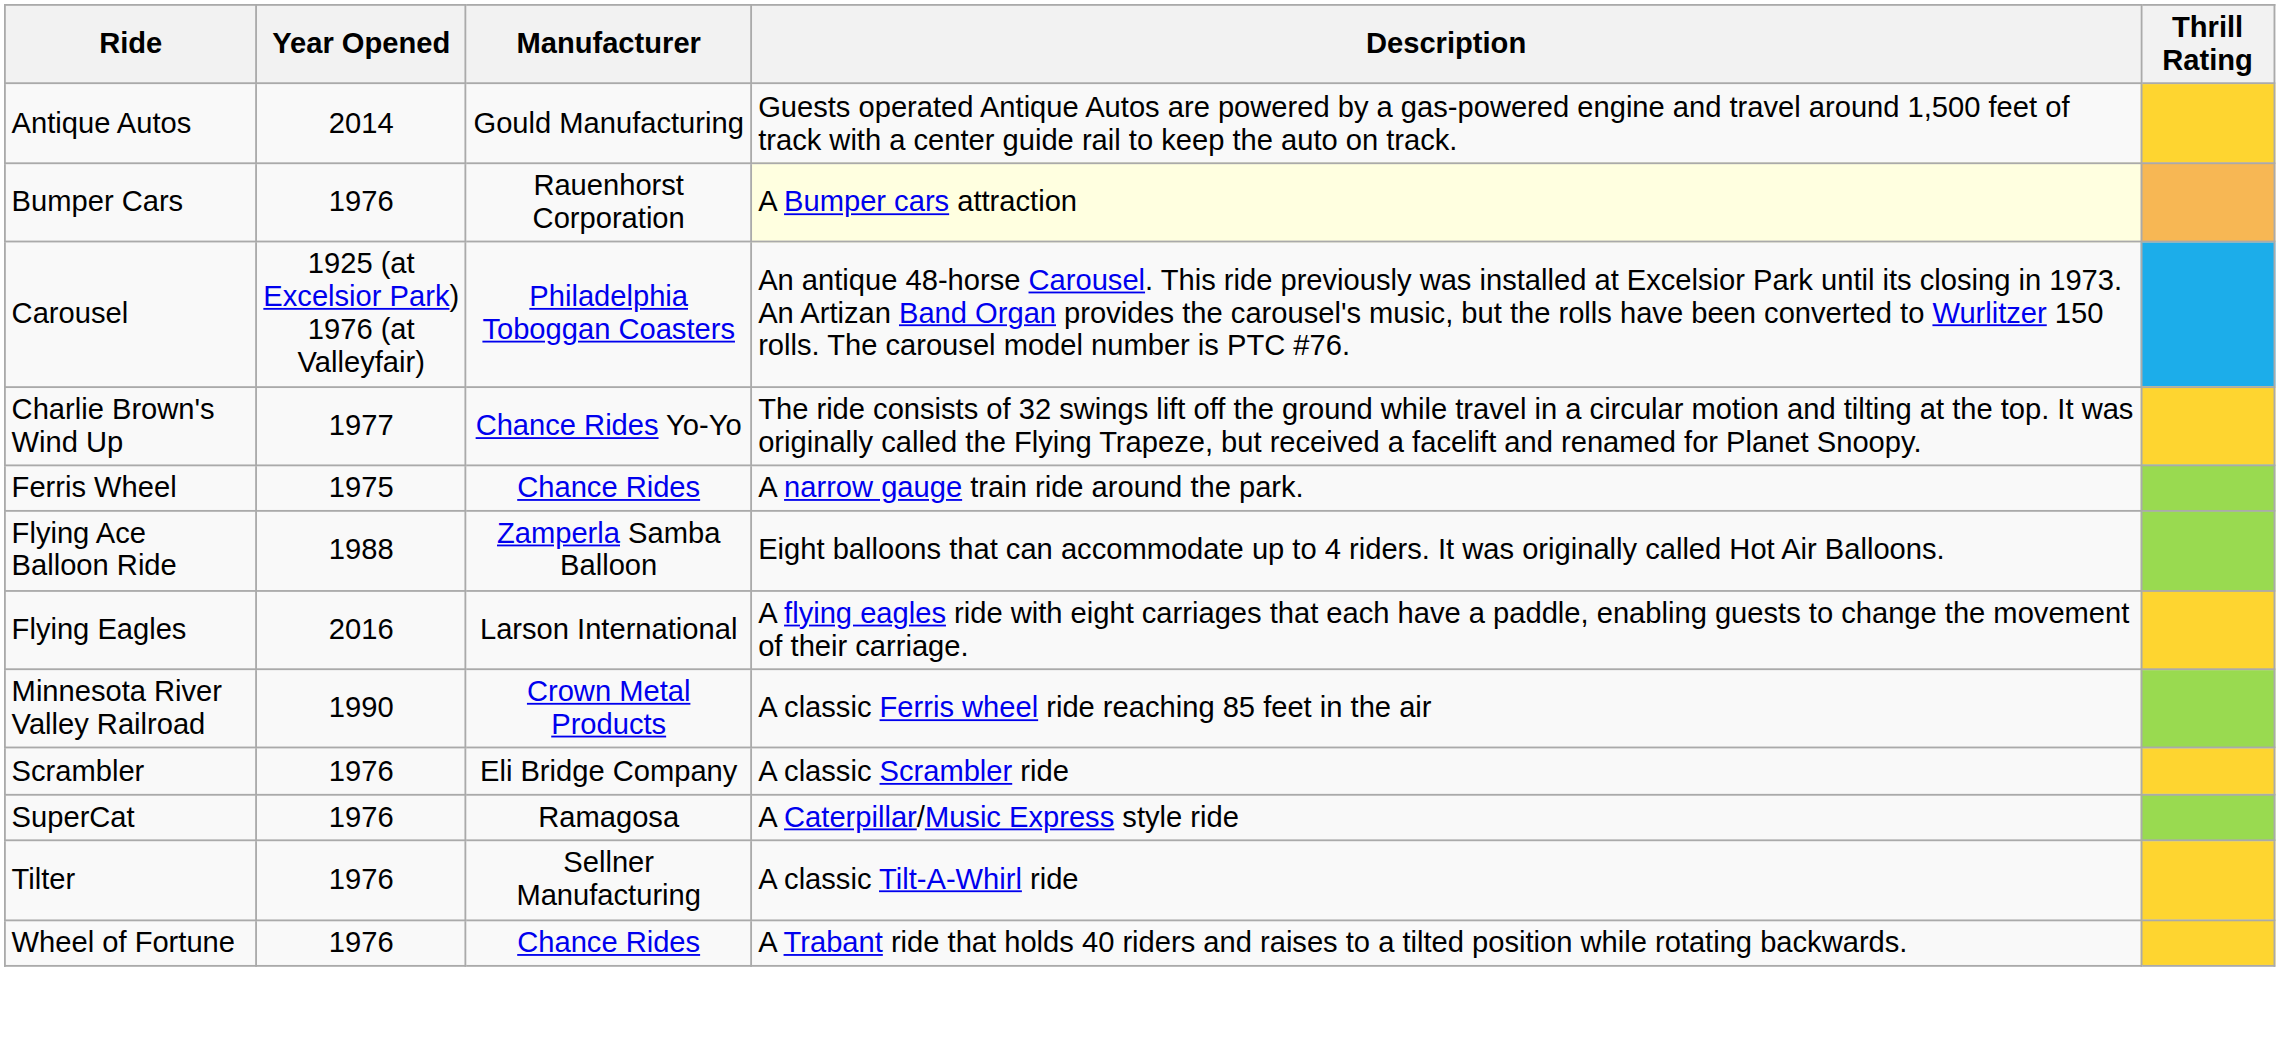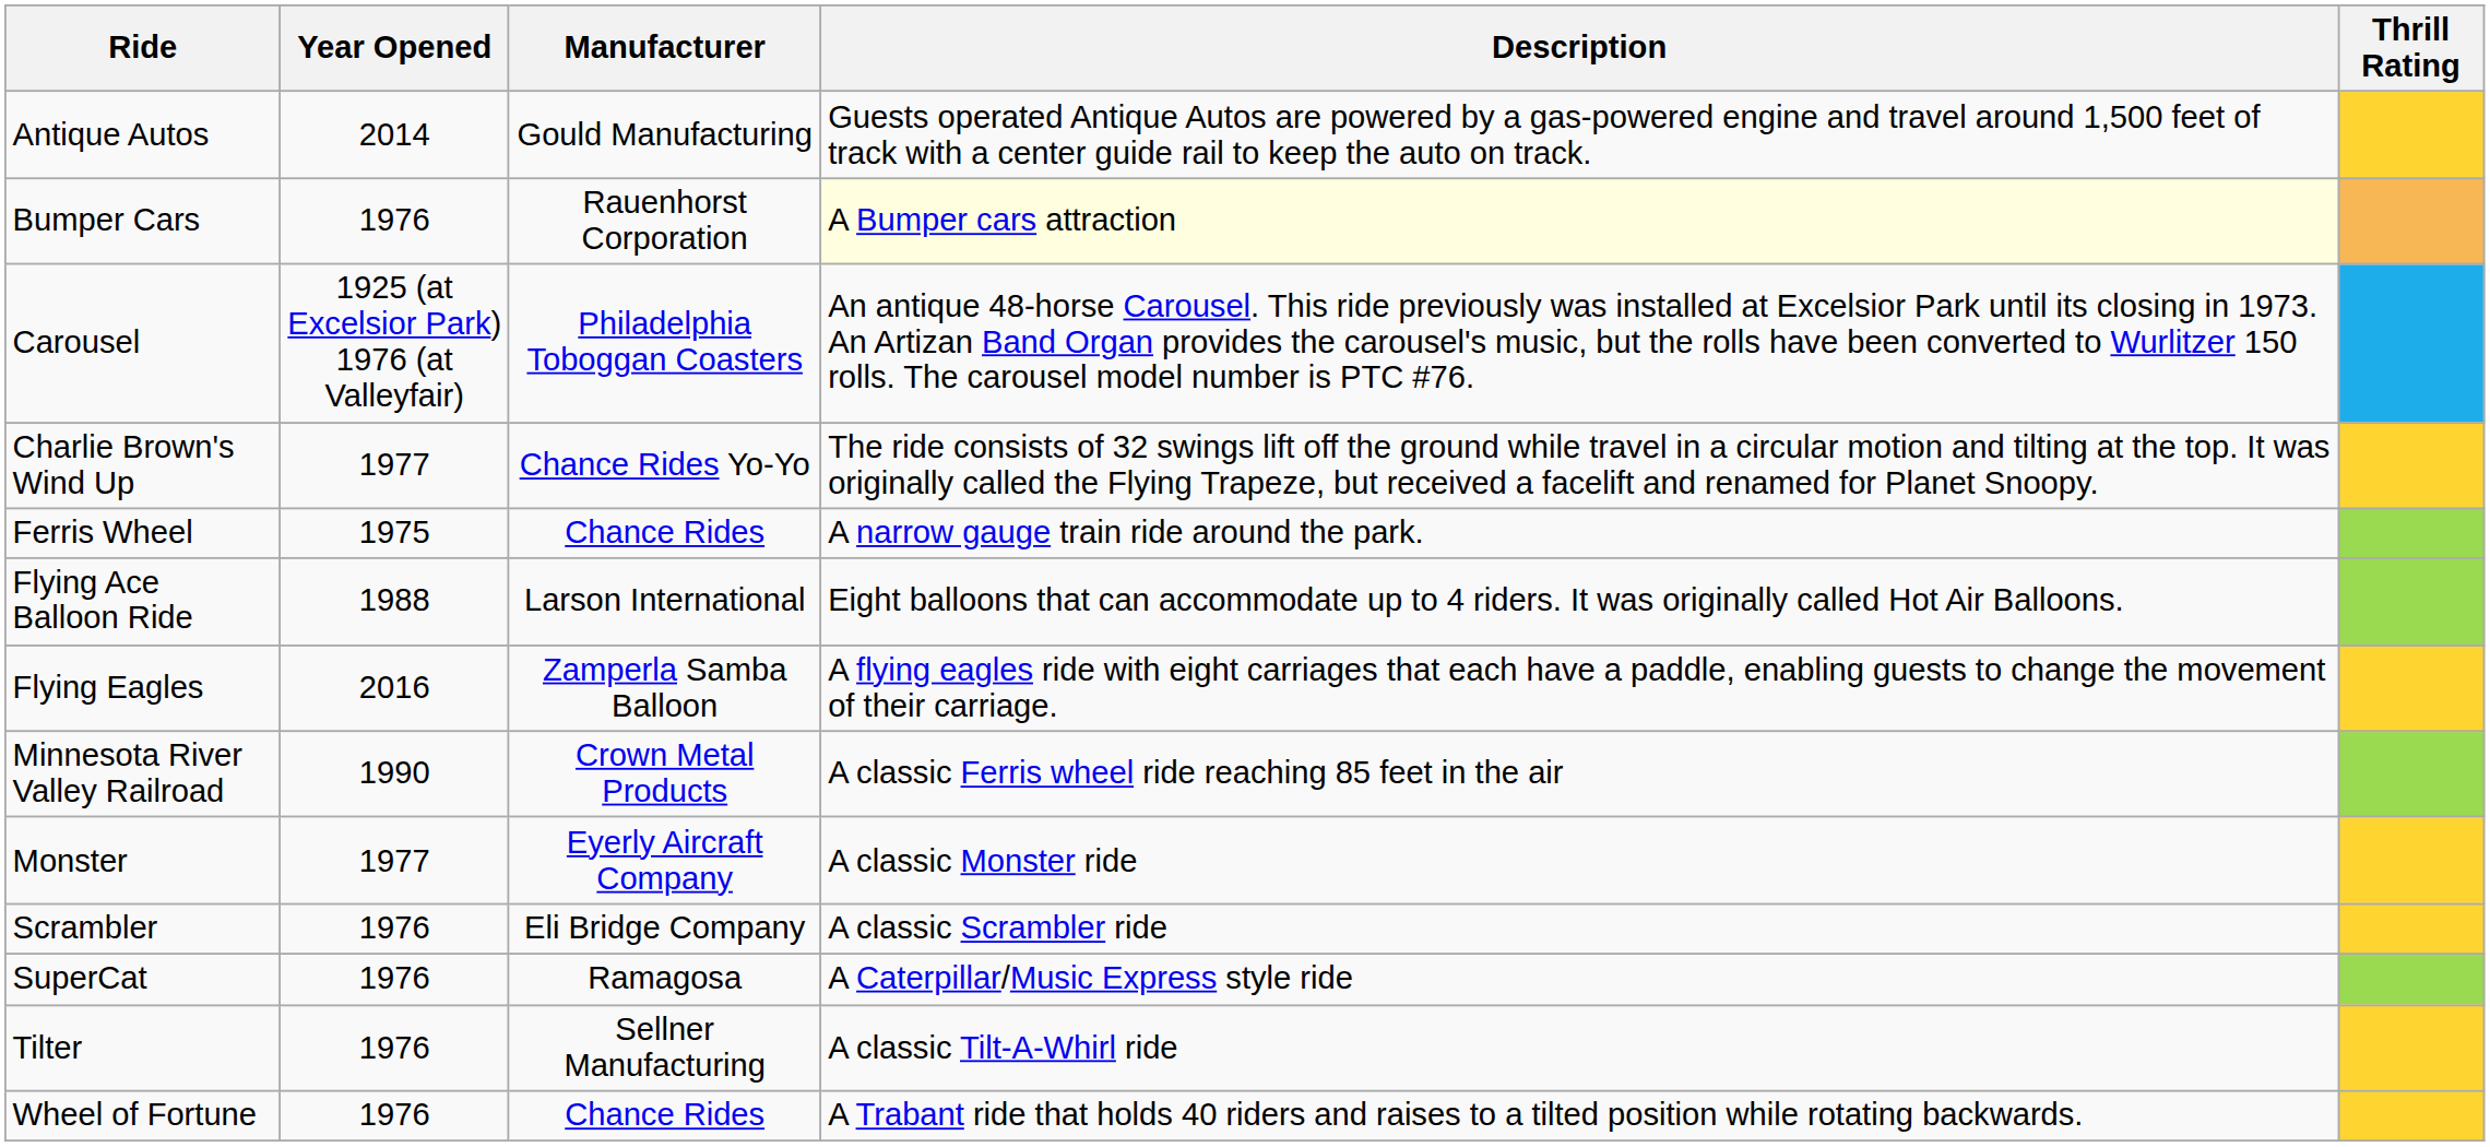Flying Ace Balloon Ride | Manufacturer: Zamperla Samba Balloon -> Larson International
Flying Eagles | Manufacturer: Larson International -> Zamperla Samba Balloon
+ row: Monster | 1977 | Eyerly Aircraft Company | A classic Monster ride
